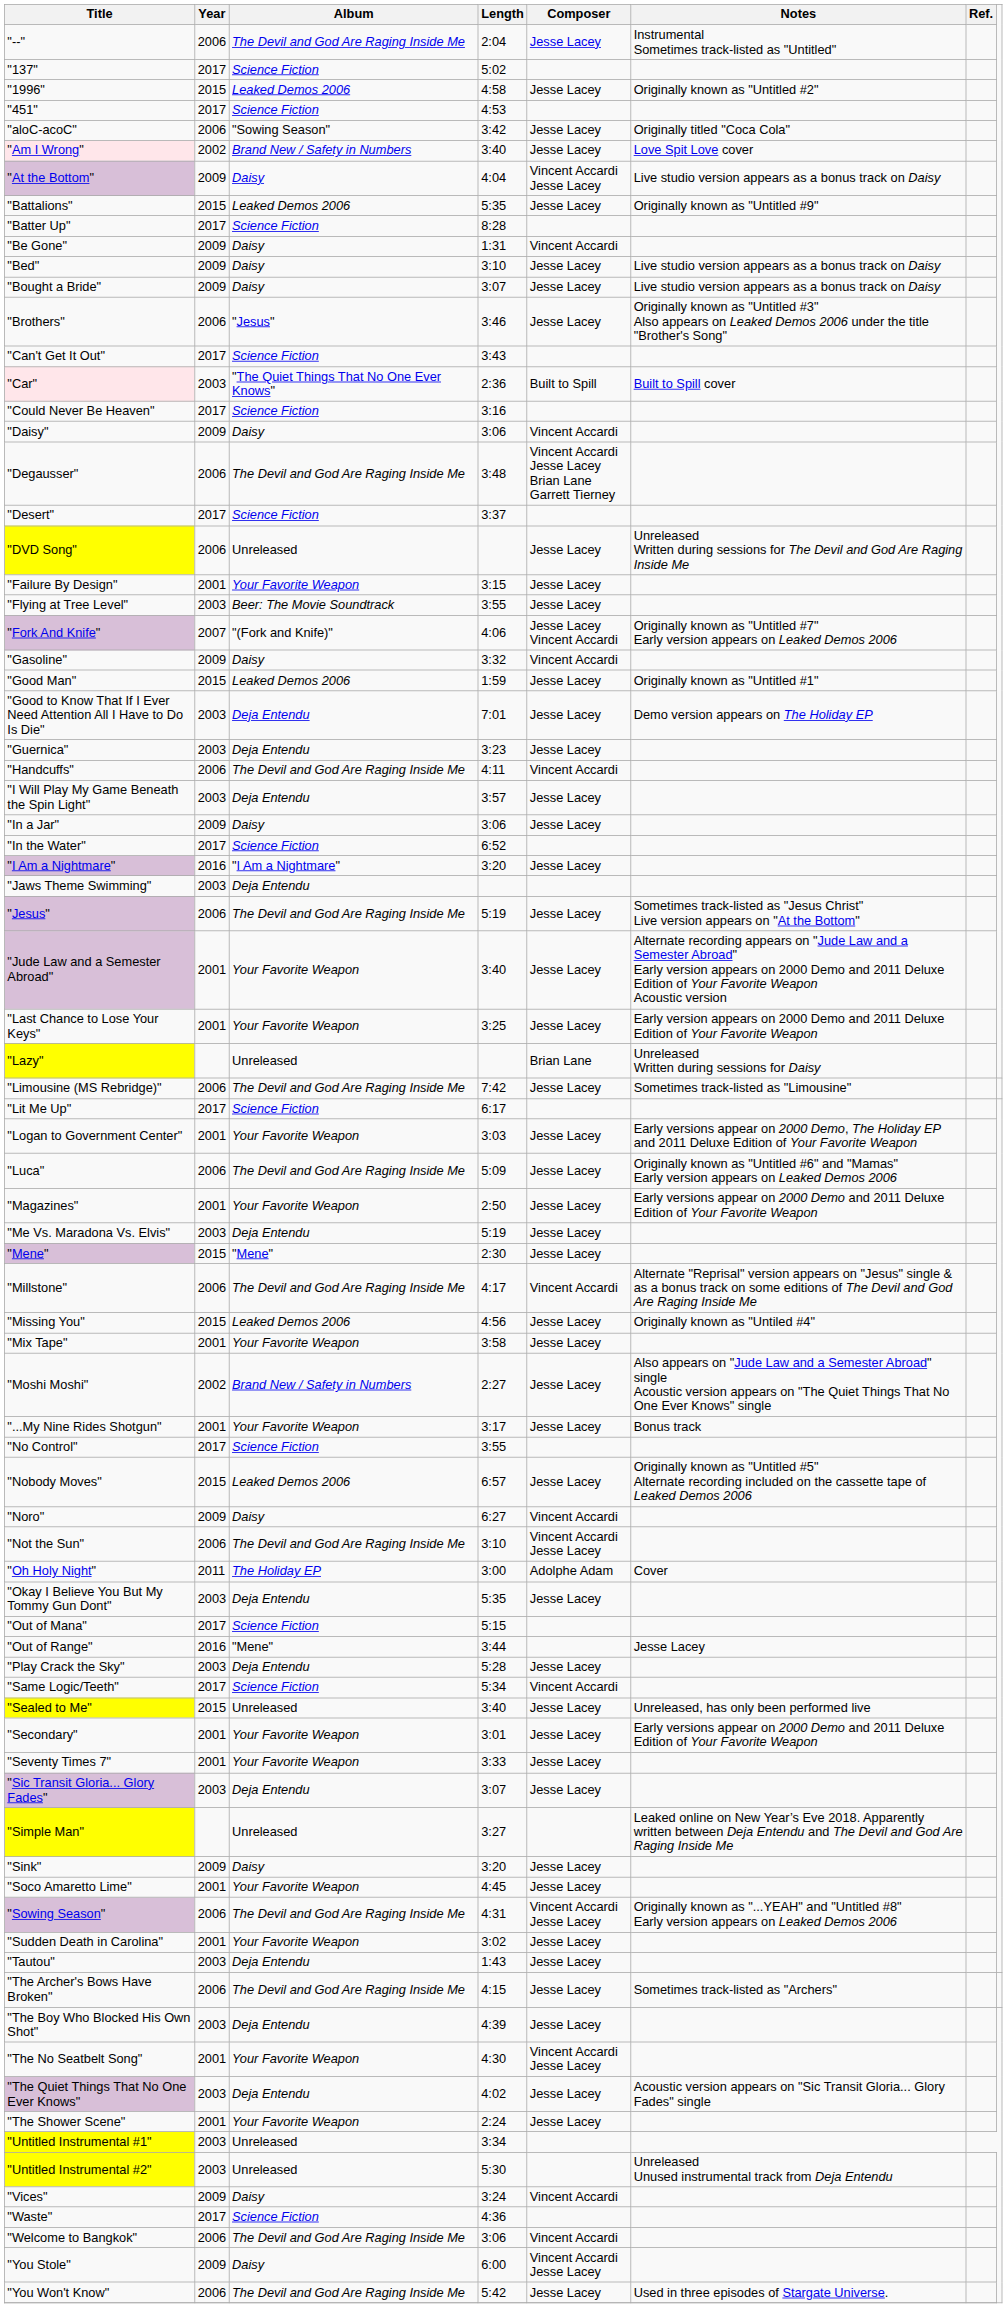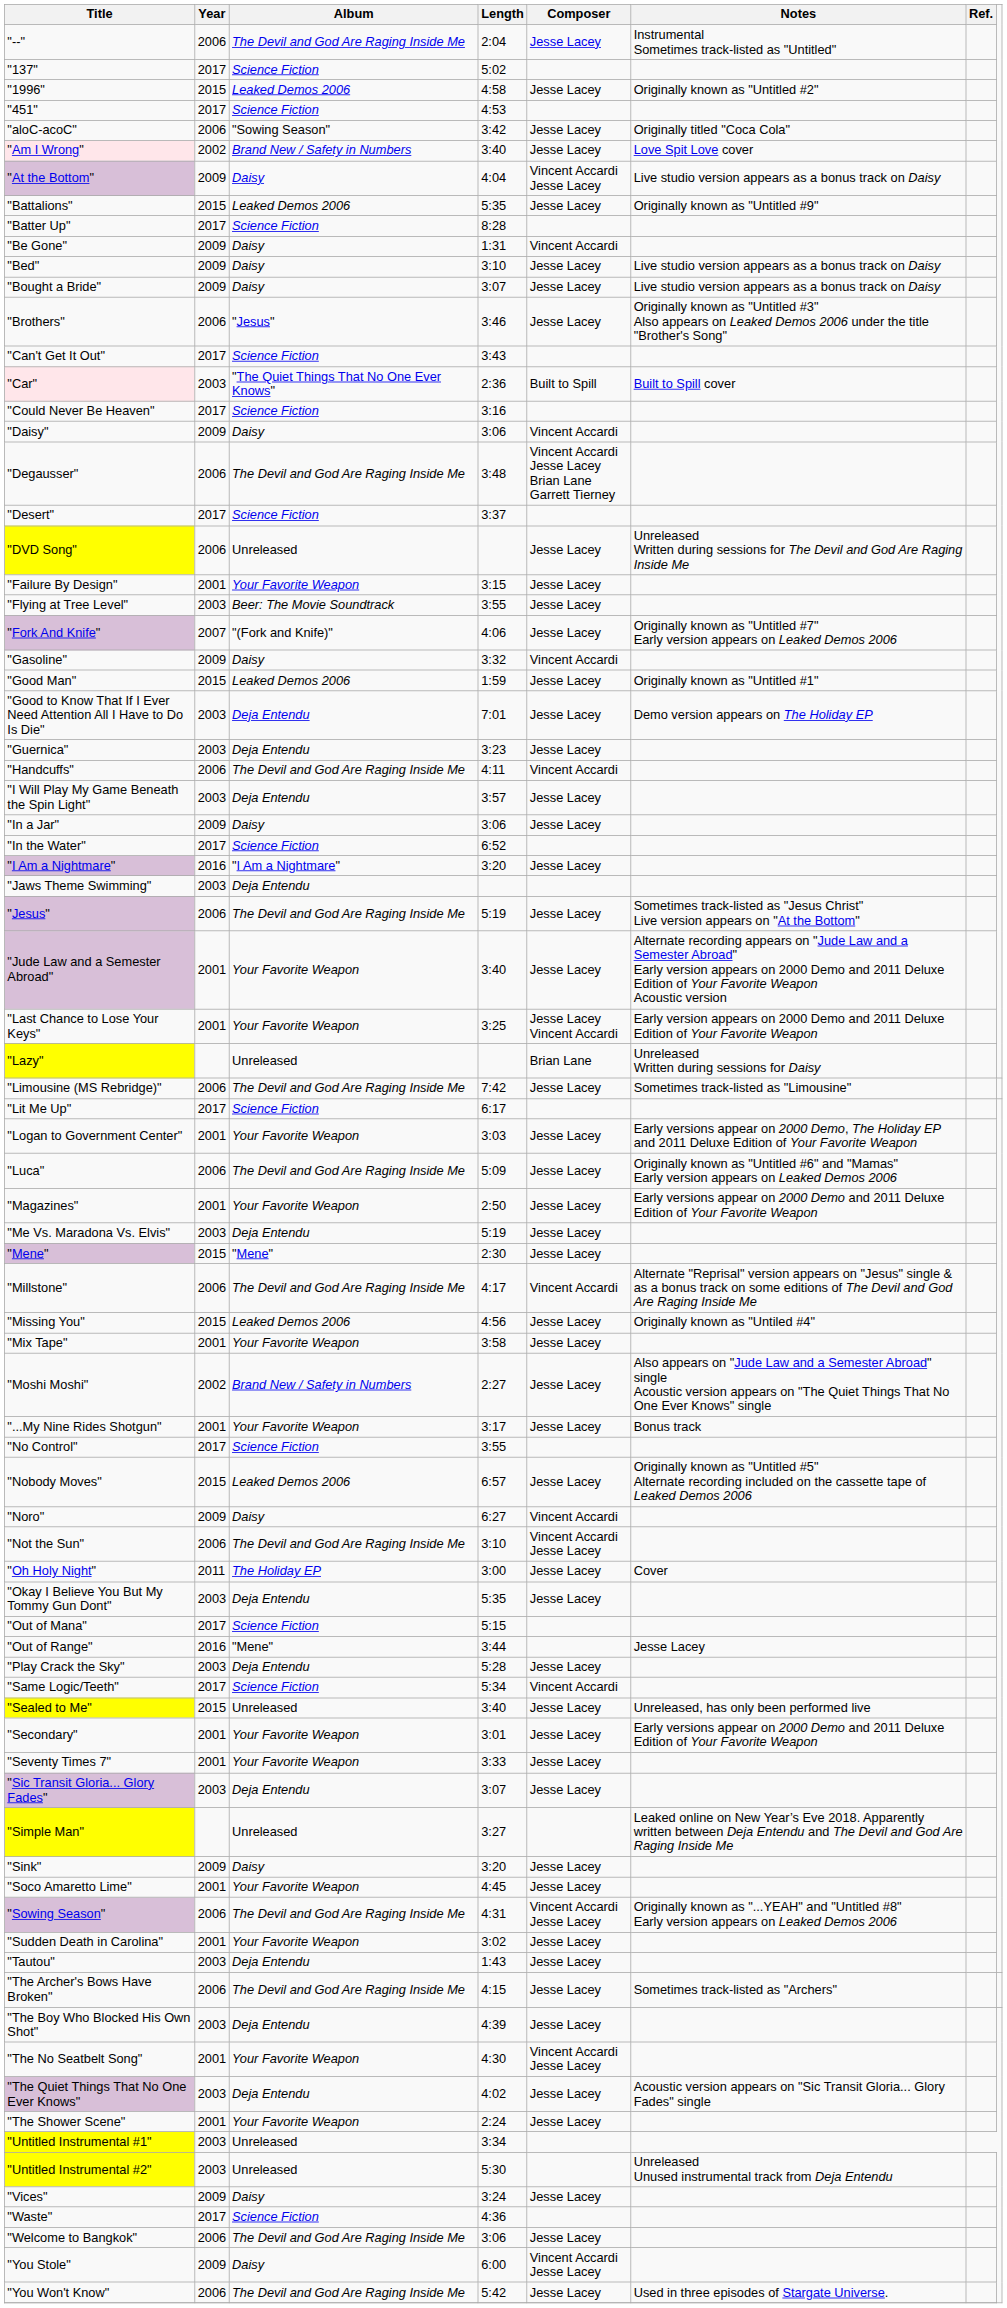"Fork And Knife" | Composer: Jesse Lacey Vincent Accardi -> Jesse Lacey
"Last Chance to Lose Your Keys" | Composer: Jesse Lacey -> Jesse Lacey Vincent Accardi
"Oh Holy Night" | Composer: Adolphe Adam -> Jesse Lacey
"Vices" | Composer: Vincent Accardi -> Jesse Lacey
"Welcome to Bangkok" | Composer: Vincent Accardi -> Jesse Lacey
